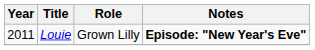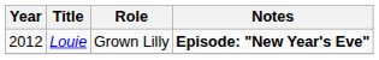Louie | Year: 2011 -> 2012
